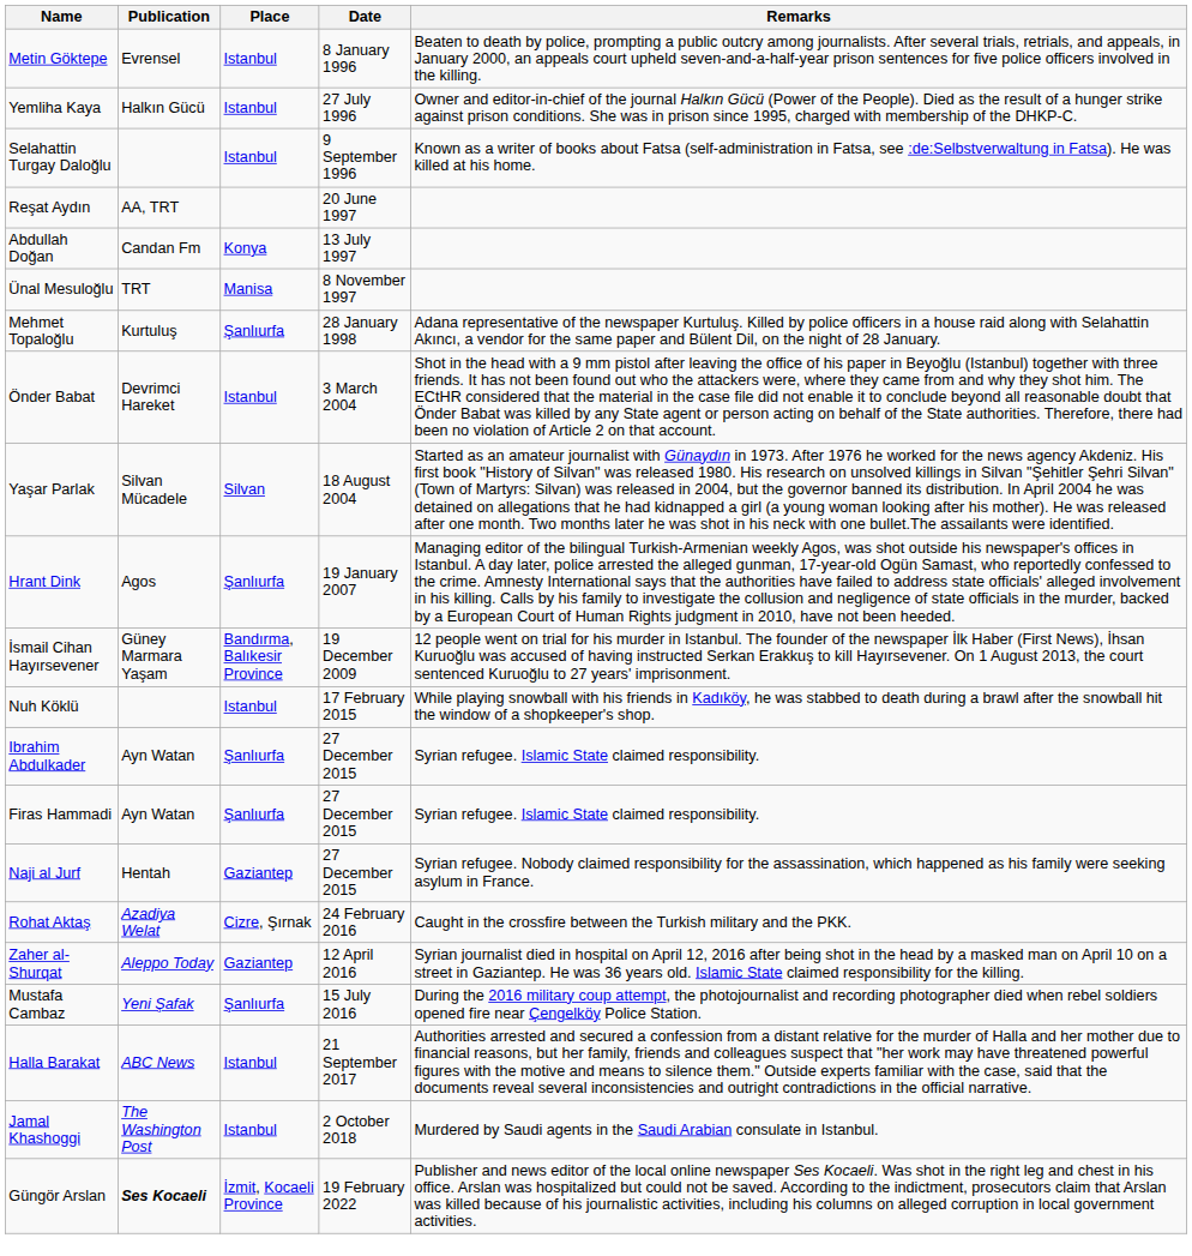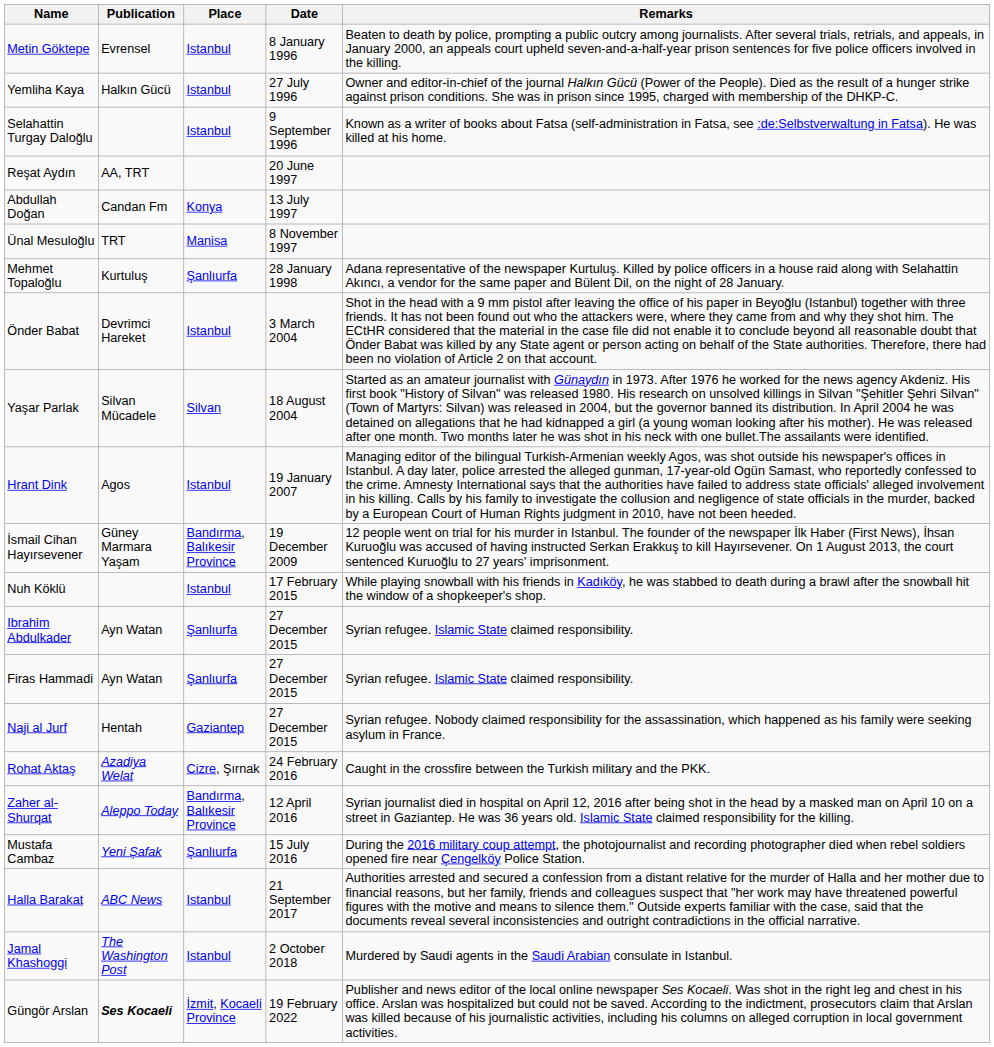Hrant Dink | Place: Şanlıurfa -> Istanbul
Zaher al-Shurqat | Place: Gaziantep -> Bandırma, Balıkesir Province
